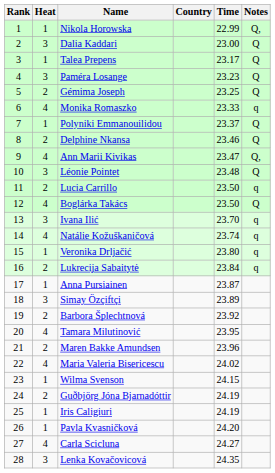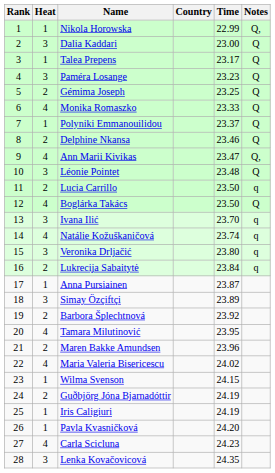Monika Romaszko | Notes: q -> Q
Veronika Drljačić | Heat: 1 -> 3
Carla Scicluna | Time: 24.27 -> 24.23
